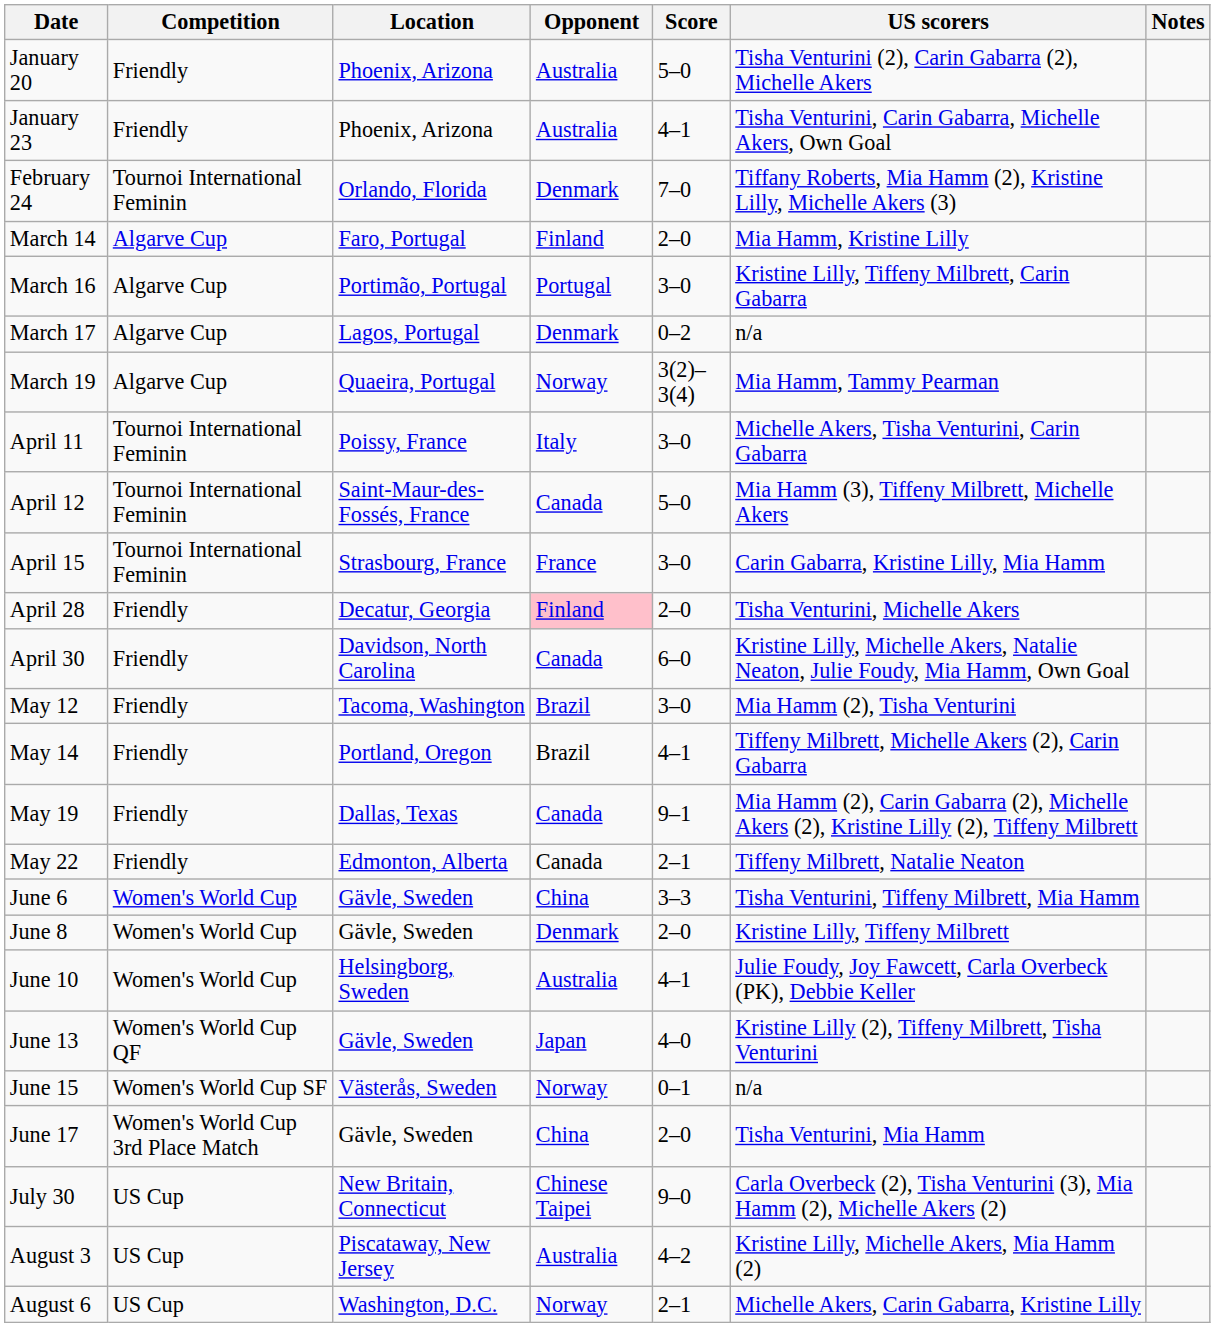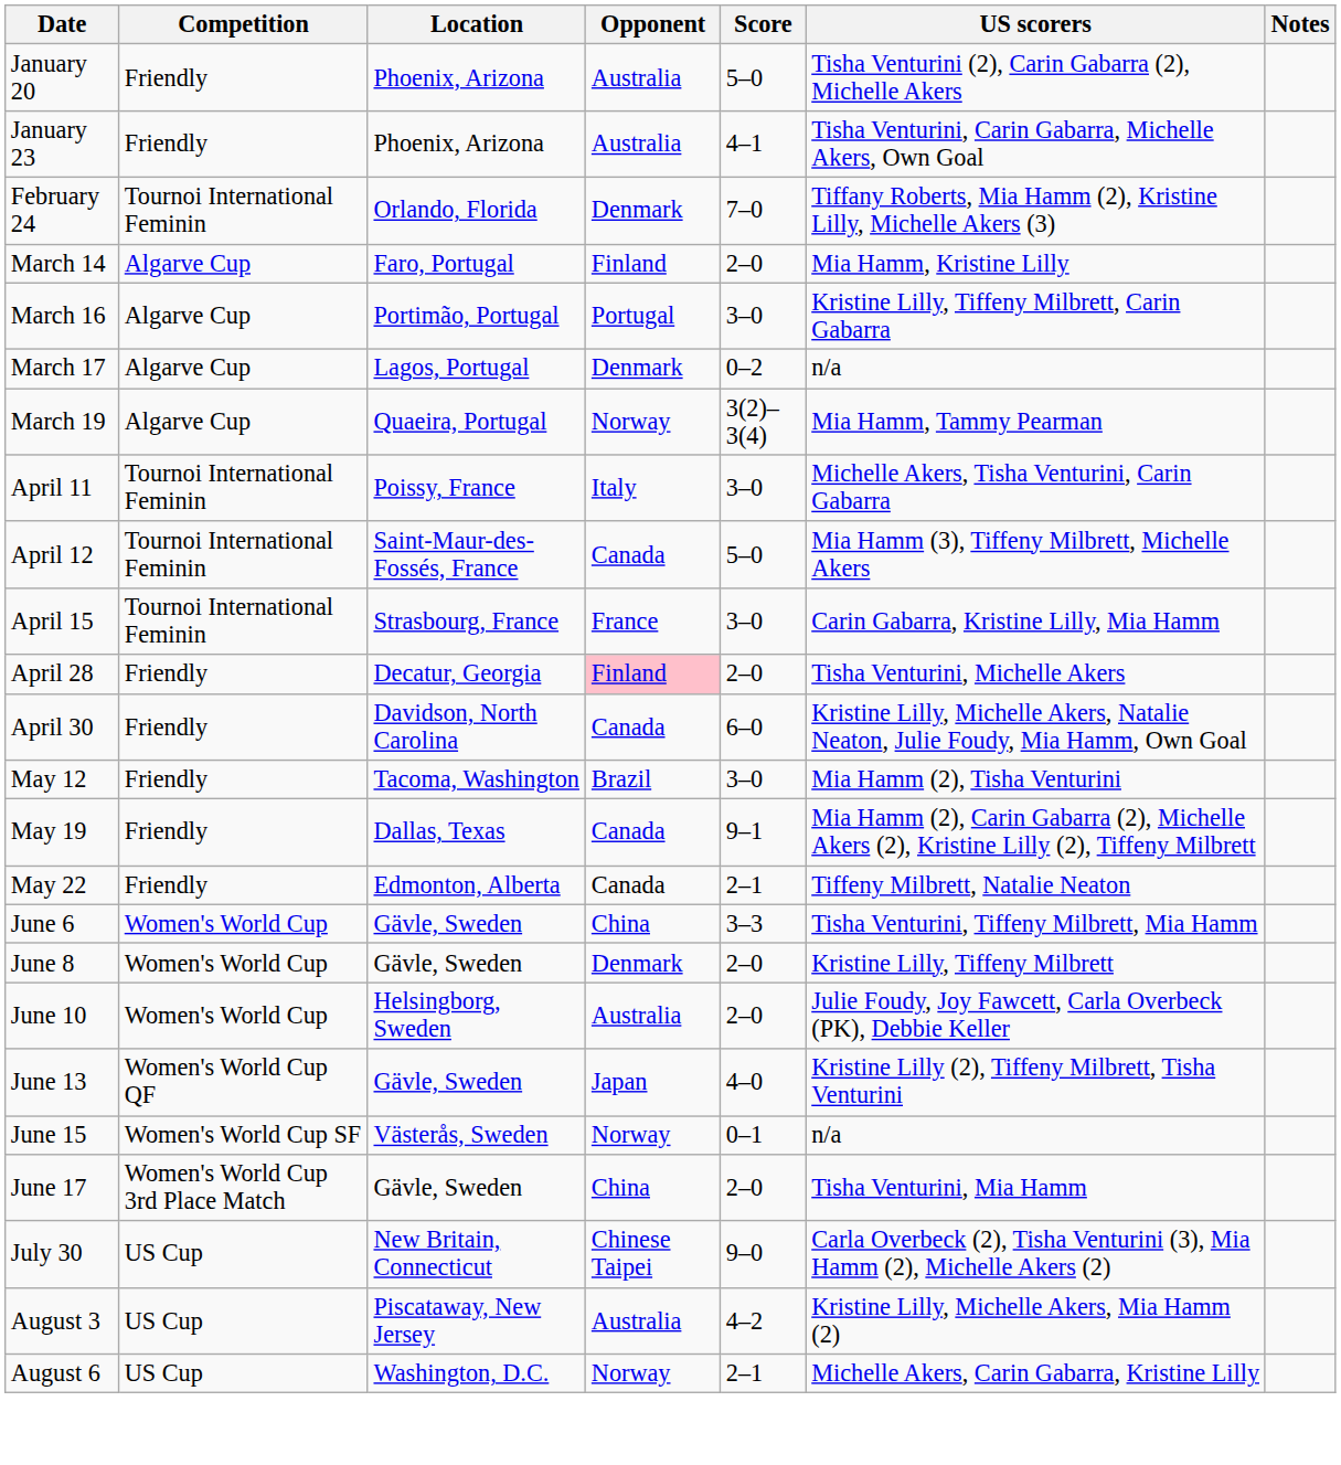- row: May 14 | Friendly | Portland, Oregon | Brazil | 4–1 | Tiffeny Milbrett, Michelle Akers (2), Carin Gabarra
June 10 | Score: 4–1 -> 2–0
